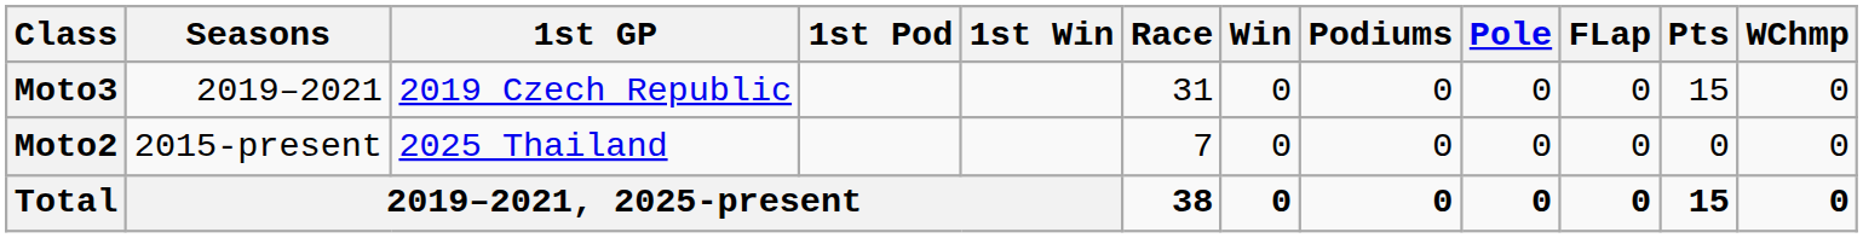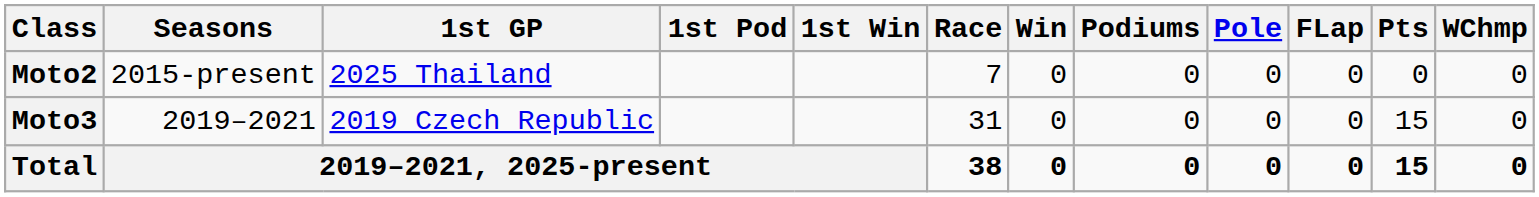rows swapped: Moto3 <-> Moto2
